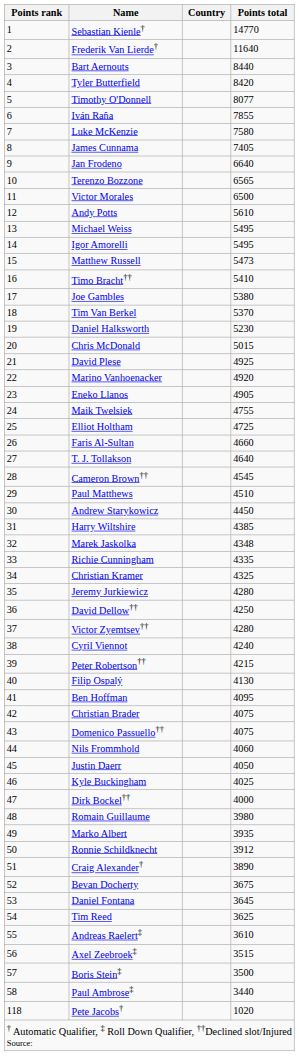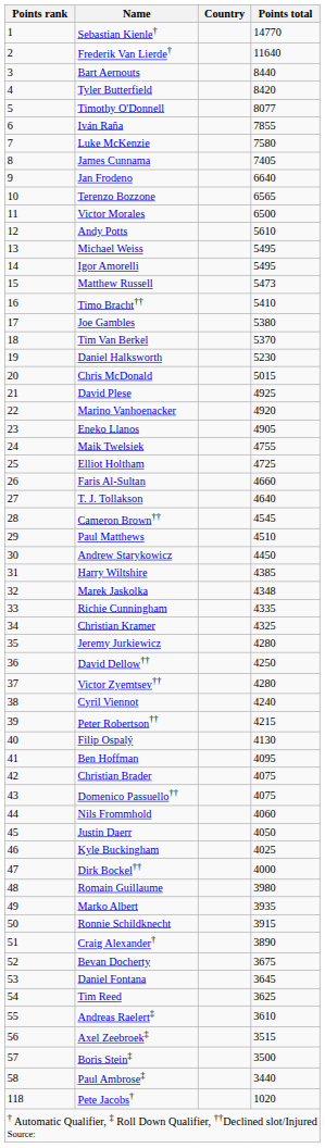Ronnie Schildknecht | Points total: 3912 -> 3915
